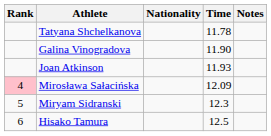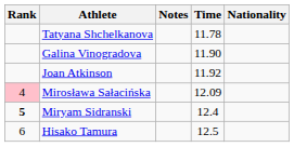columns swapped: Nationality <-> Notes
Joan Atkinson | Time: 11.93 -> 11.92
Miryam Sidranski | Rank: normal -> bold
Miryam Sidranski | Time: 12.3 -> 12.4
